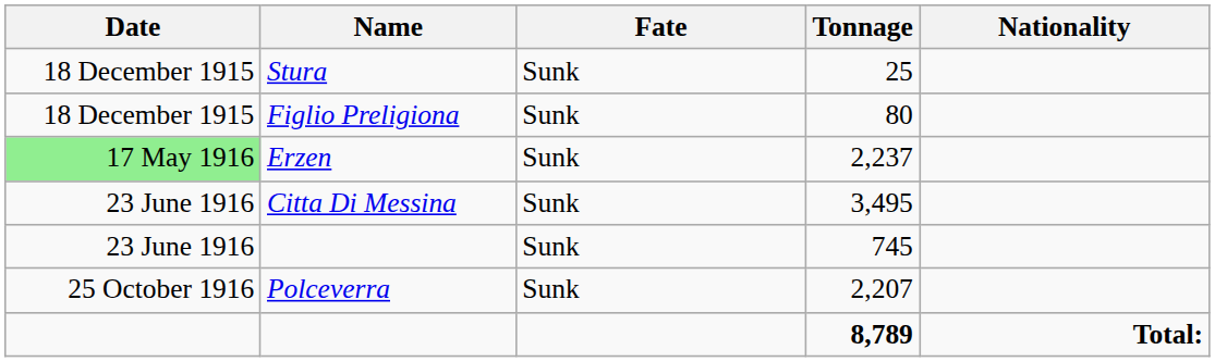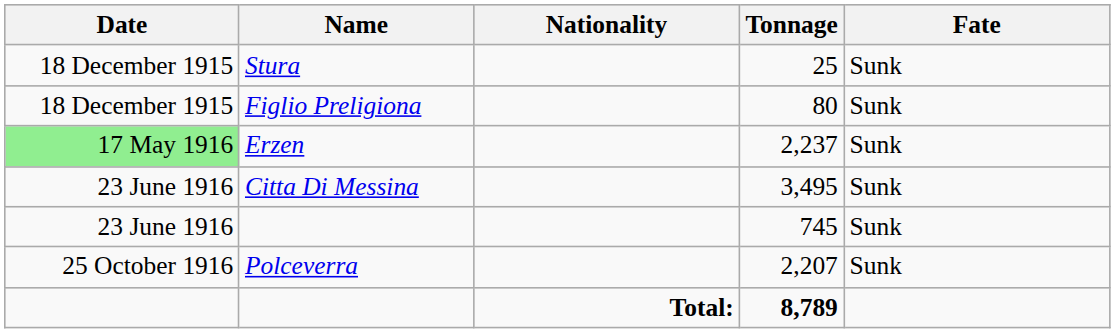columns swapped: Nationality <-> Fate
